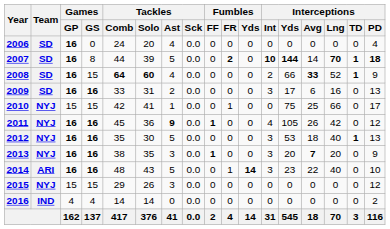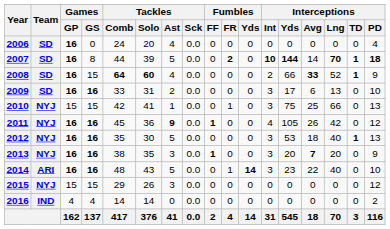2009 | Interceptions / Lng: 16 -> 13
2009 | Interceptions / PD: 13 -> 10
2010 | Interceptions / Int: 0 -> 3
2010 | Interceptions / PD: 17 -> 13
